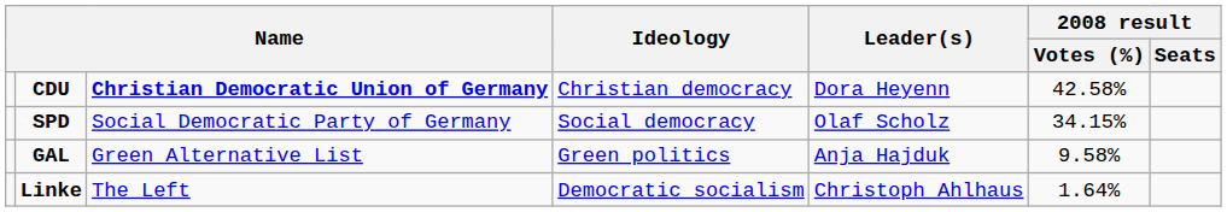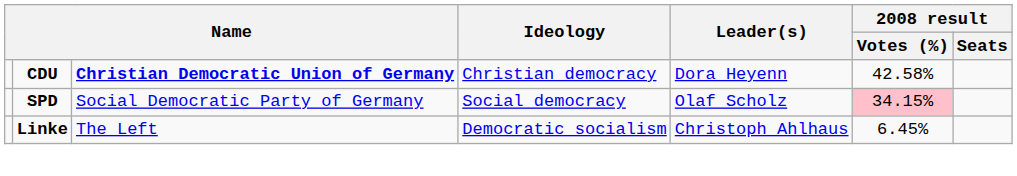SPD | 2008 result / Votes (%): no background -> pink background
- row: GAL | Green Alternative List | Green politics | Anja Hajduk | 9.58%
Linke | 2008 result / Votes (%): 1.64% -> 6.45%
